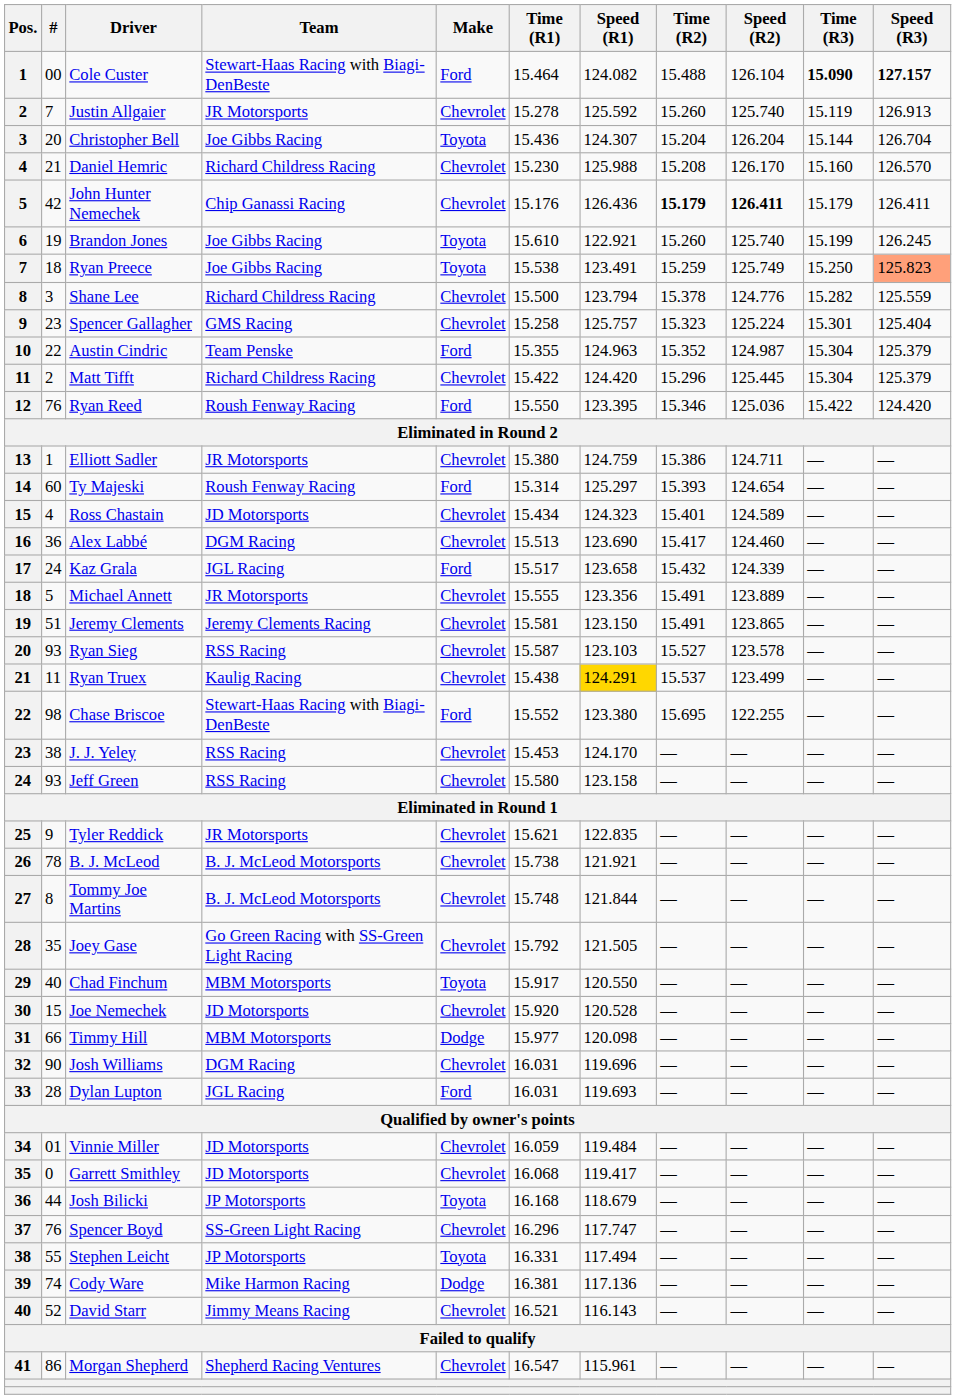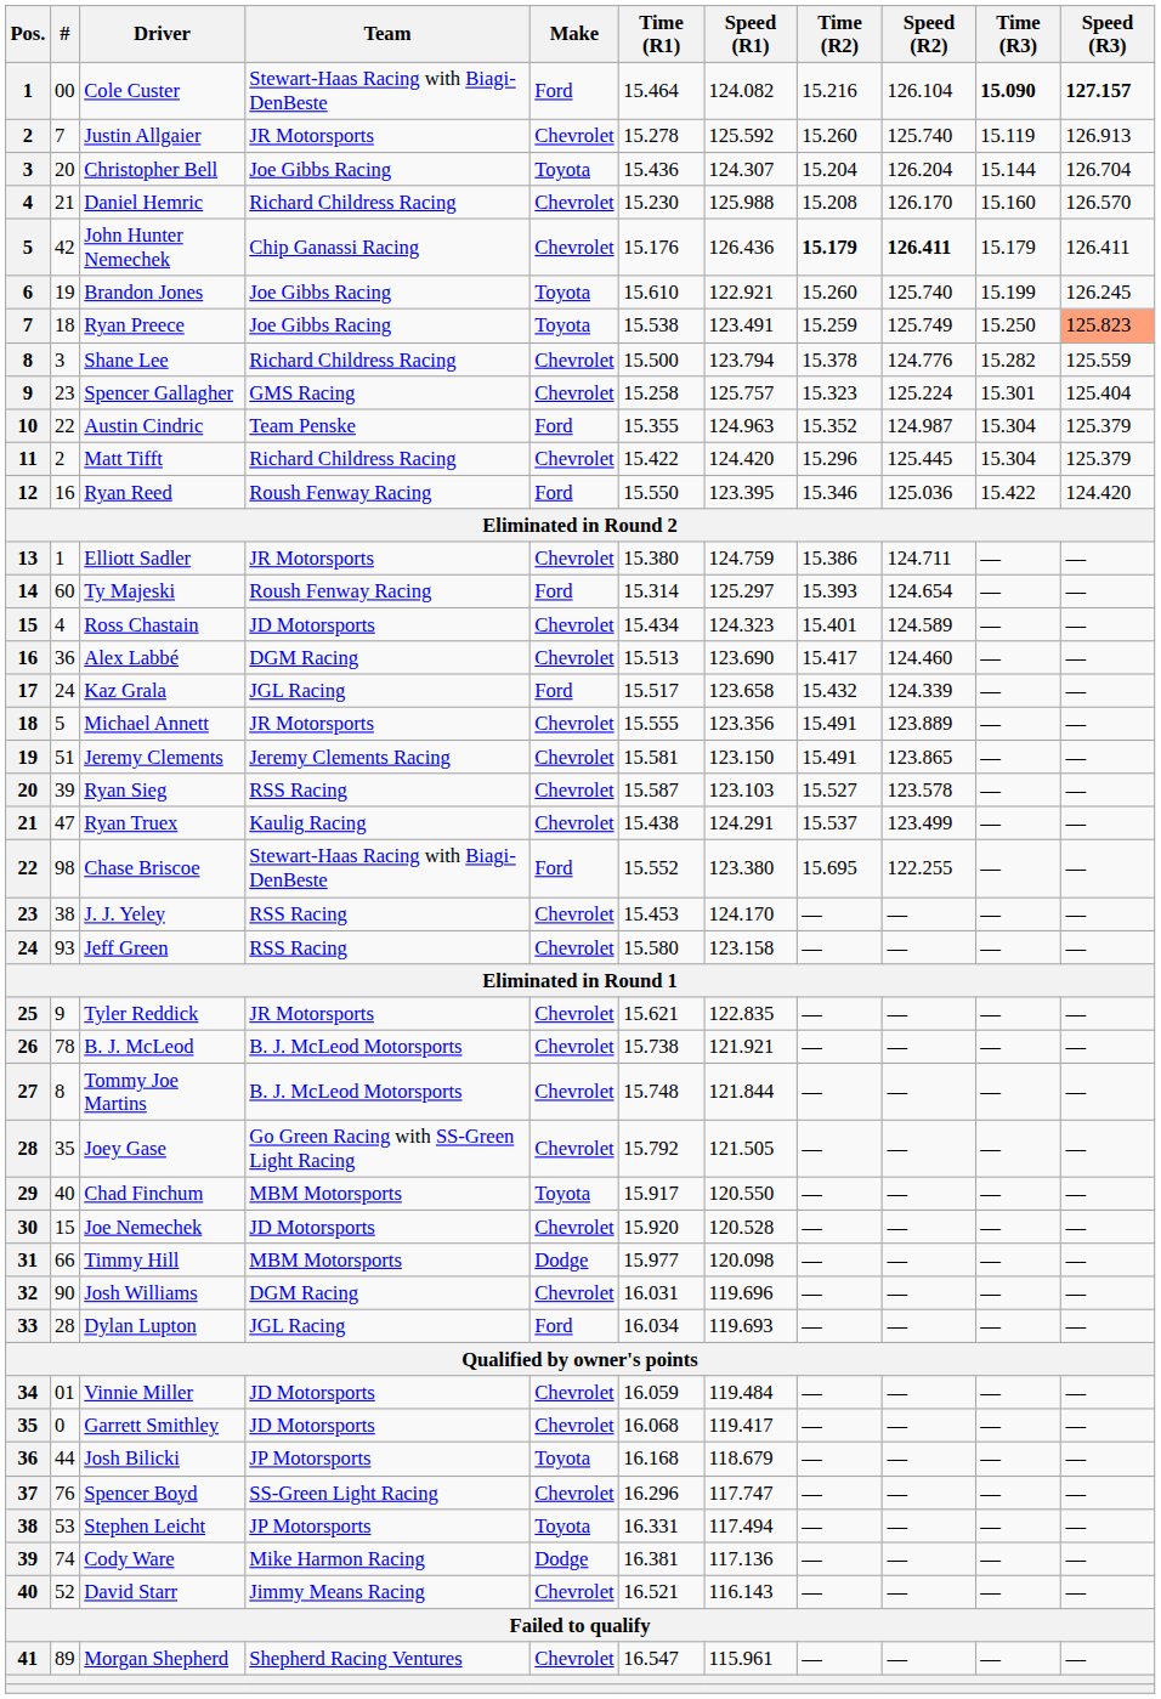Cole Custer | Time (R2): 15.488 -> 15.216
Ryan Reed | #: 76 -> 16
Ryan Sieg | #: 93 -> 39
Ryan Truex | #: 11 -> 47
Ryan Truex | Speed (R1): gold background -> no background
Dylan Lupton | Time (R1): 16.031 -> 16.034
Stephen Leicht | #: 55 -> 53
Morgan Shepherd | #: 86 -> 89
